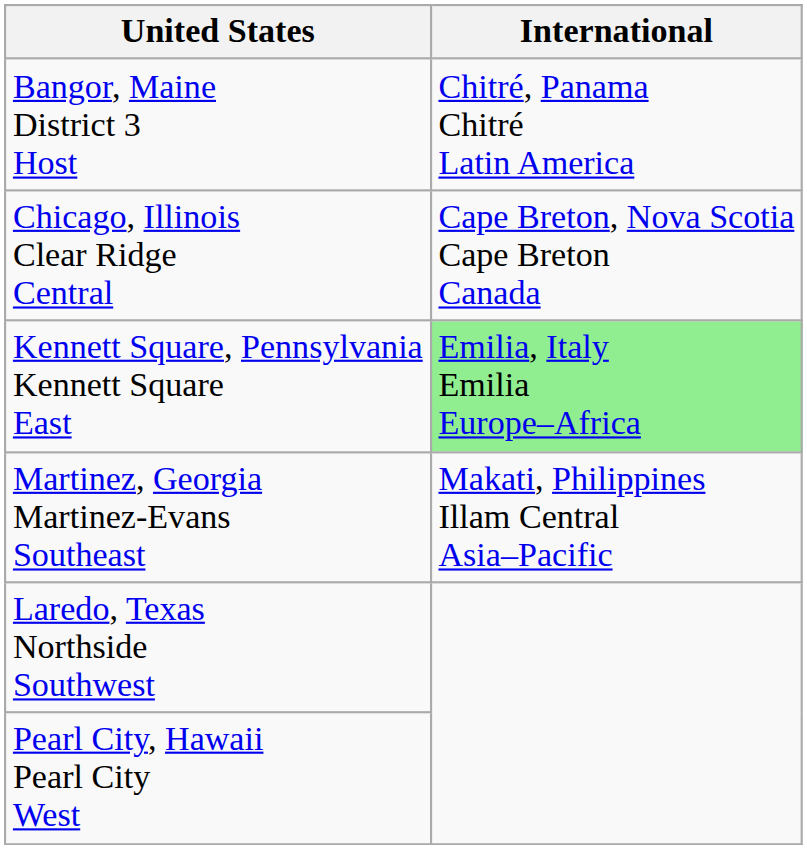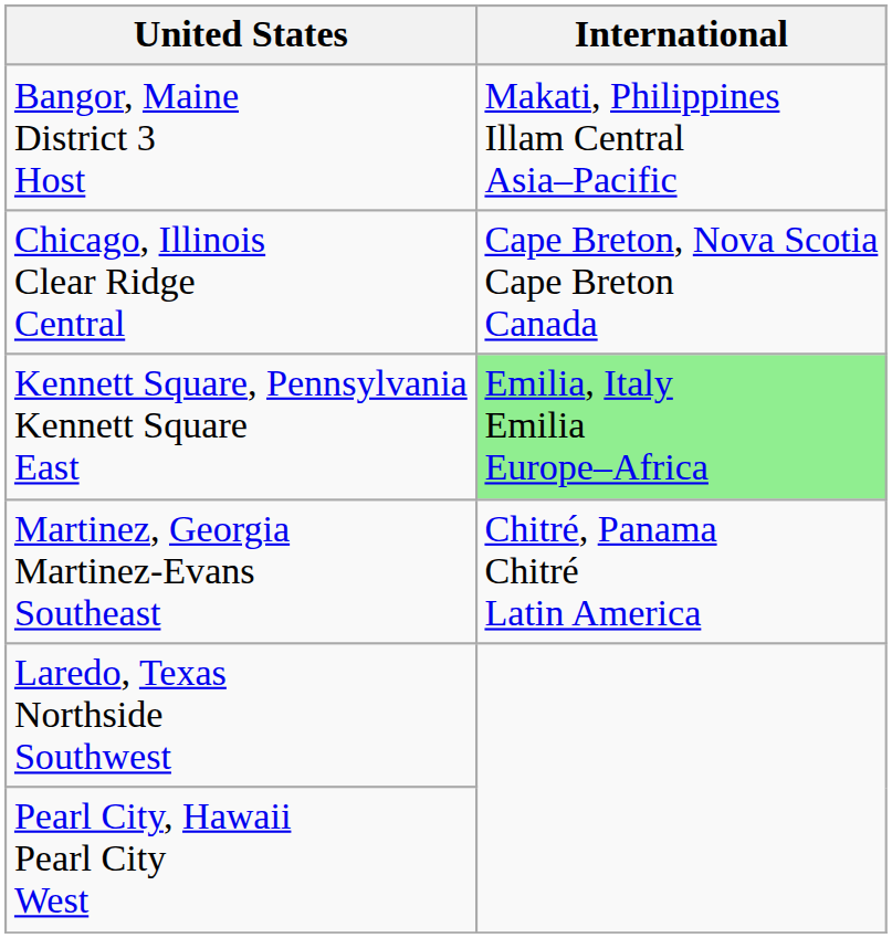Bangor, Maine District 3 Host | International: Chitré, Panama Chitré Latin America -> Makati, Philippines Illam Central Asia–Pacific
Martinez, Georgia Martinez-Evans Southeast | International: Makati, Philippines Illam Central Asia–Pacific -> Chitré, Panama Chitré Latin America
